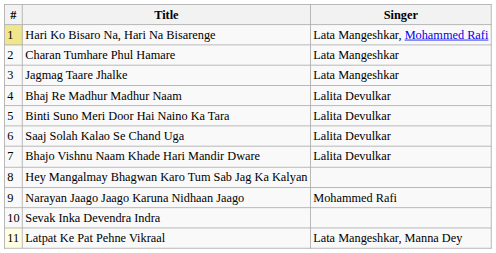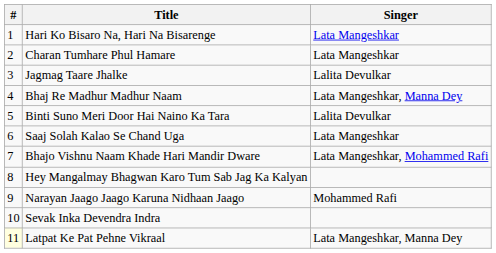Hari Ko Bisaro Na, Hari Na Bisarenge | #: khaki background -> no background
Hari Ko Bisaro Na, Hari Na Bisarenge | Singer: Lata Mangeshkar, Mohammed Rafi -> Lata Mangeshkar
Jagmag Taare Jhalke | Singer: Lata Mangeshkar -> Lalita Devulkar
Bhaj Re Madhur Madhur Naam | Singer: Lalita Devulkar -> Lata Mangeshkar, Manna Dey
Saaj Solah Kalao Se Chand Uga | Singer: Lalita Devulkar -> Lata Mangeshkar
Bhajo Vishnu Naam Khade Hari Mandir Dware | Singer: Lalita Devulkar -> Lata Mangeshkar, Mohammed Rafi
